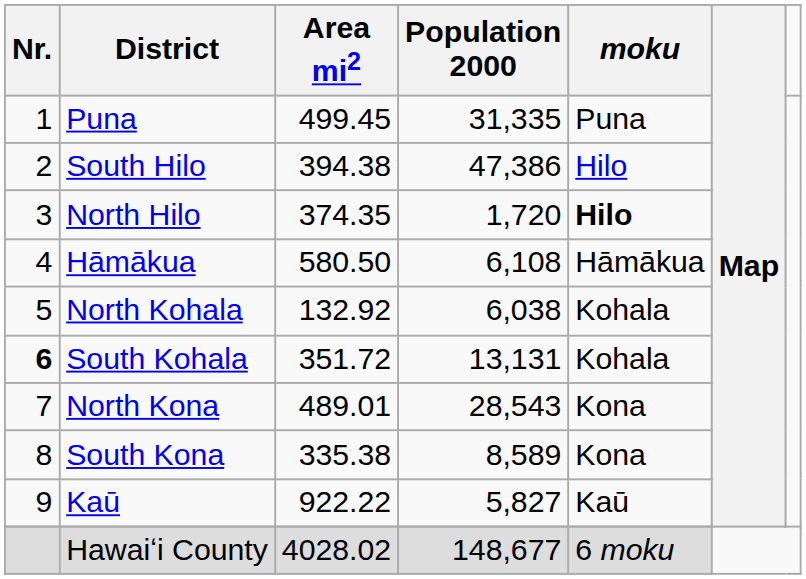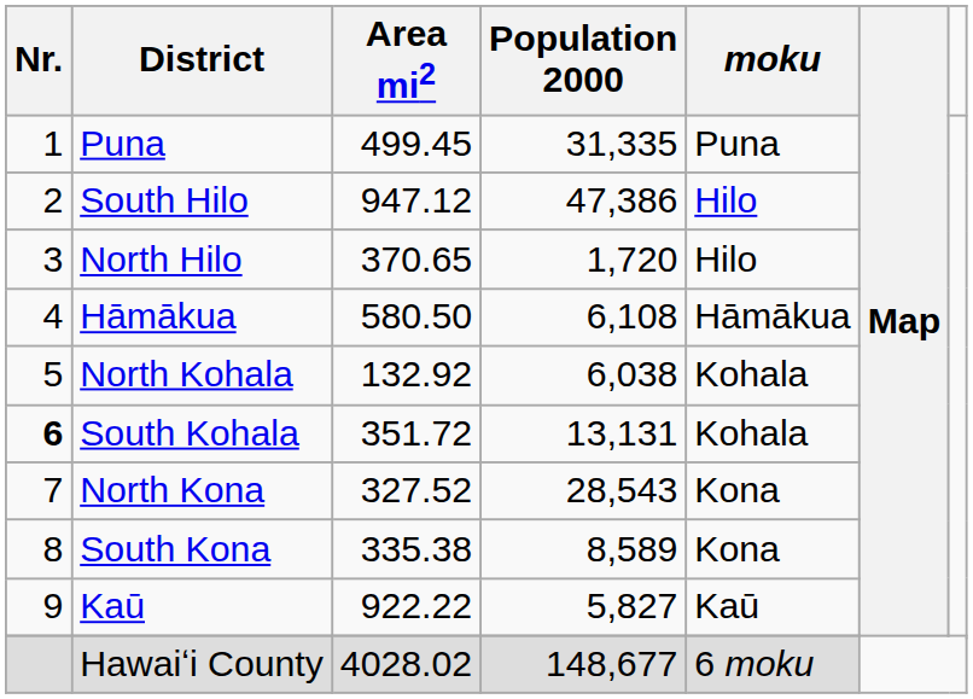South Hilo | Area mi2: 394.38 -> 947.12
North Hilo | Area mi2: 374.35 -> 370.65
North Hilo | moku: bold -> normal
North Kona | Area mi2: 489.01 -> 327.52
